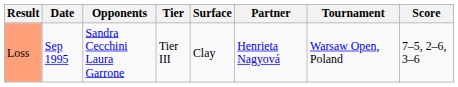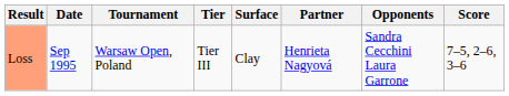columns swapped: Tournament <-> Opponents
